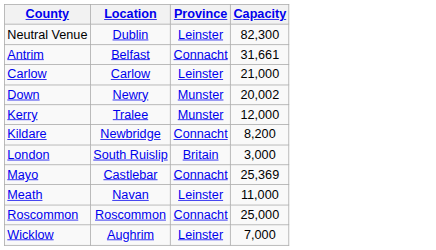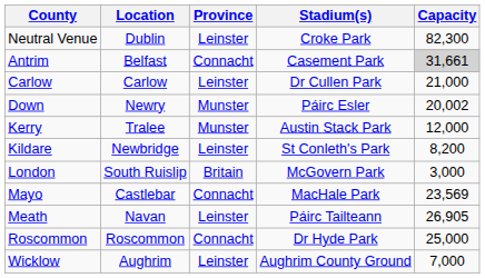+ column: Stadium(s) | Croke Park | Casement Park | Dr Cullen Park | Páirc Esler | Austin Stack Park | St Conleth's Park | McGovern Park | MacHale Park | Páirc Tailteann | Dr Hyde Park | Aughrim County Ground
Antrim | Capacity: no background -> lightgrey background
Kildare | Province: Connacht -> Leinster
Mayo | Capacity: 25,369 -> 23,569
Meath | Capacity: 11,000 -> 26,905
